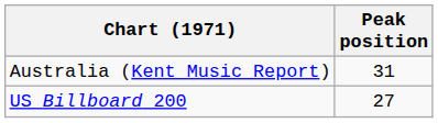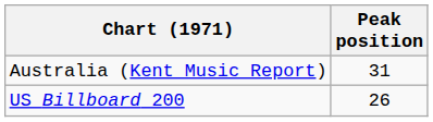US Billboard 200 | Peak position: 27 -> 26
